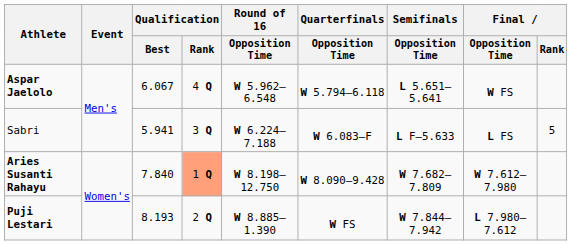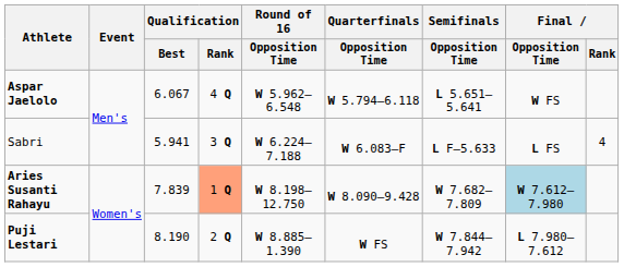Sabri | Final / Rank: 5 -> 4
Aries Susanti Rahayu | Qualification / Best: 7.840 -> 7.839
Aries Susanti Rahayu | Final / Opposition Time: no background -> lightblue background
Puji Lestari | Qualification / Best: 8.193 -> 8.190
